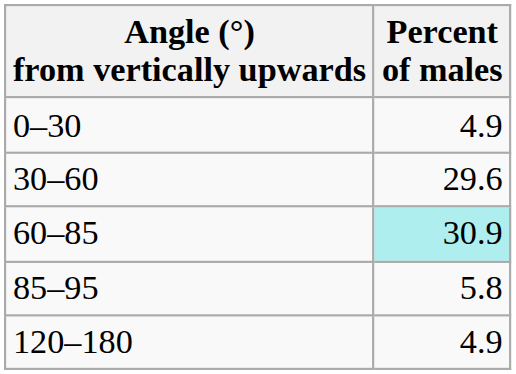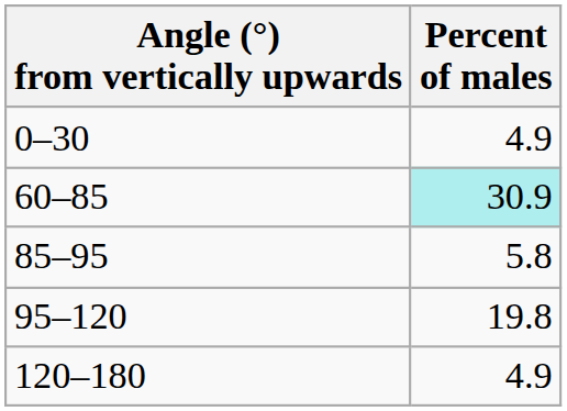- row: 30–60 | 29.6
+ row: 95–120 | 19.8
